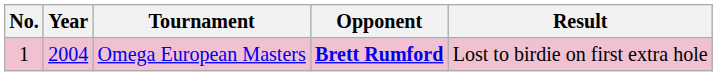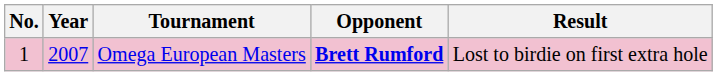Omega European Masters | Year: 2004 -> 2007
